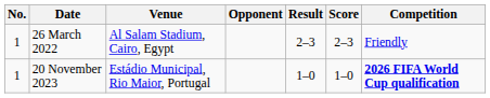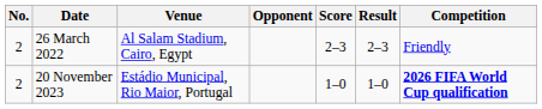columns swapped: Score <-> Result
26 March 2022 | No.: 1 -> 2
20 November 2023 | No.: 1 -> 2
